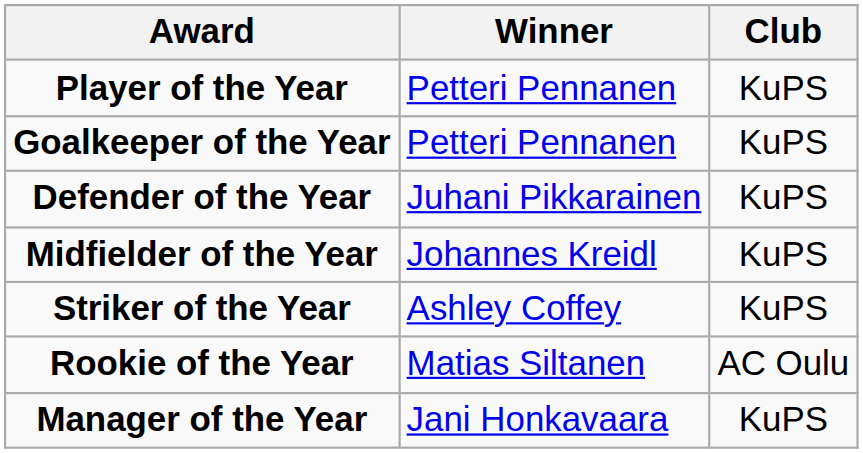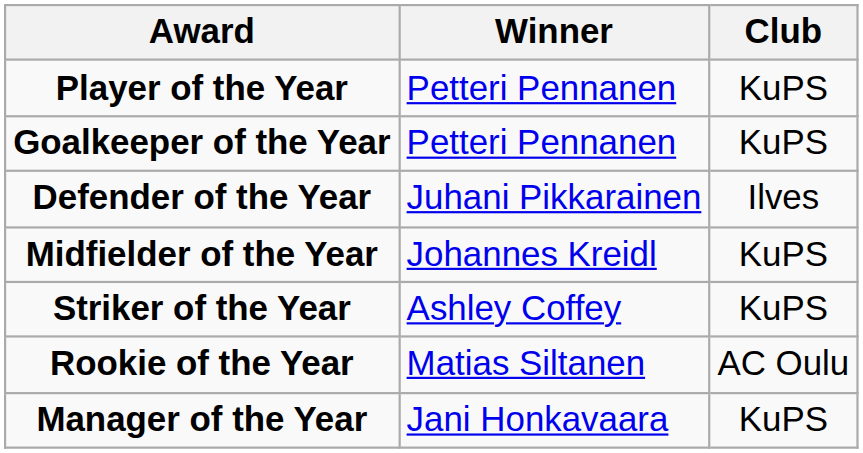Defender of the Year | Club: KuPS -> Ilves
